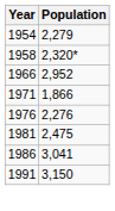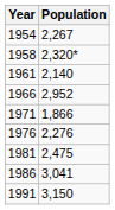1954 | Population: 2,279 -> 2,267
+ row: 1961 | 2,140
